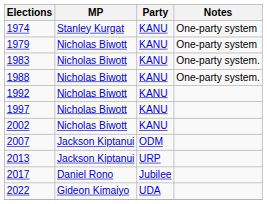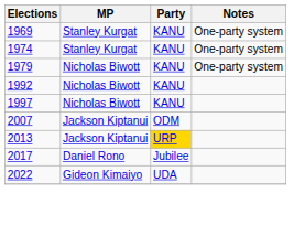+ row: 1969 | Stanley Kurgat | KANU | One-party system
- row: 1983 | Nicholas Biwott | KANU | One-party system.
- row: 1988 | Nicholas Biwott | KANU | One-party system.
- row: 2002 | Nicholas Biwott | KANU
2013 | Party: no background -> gold background
